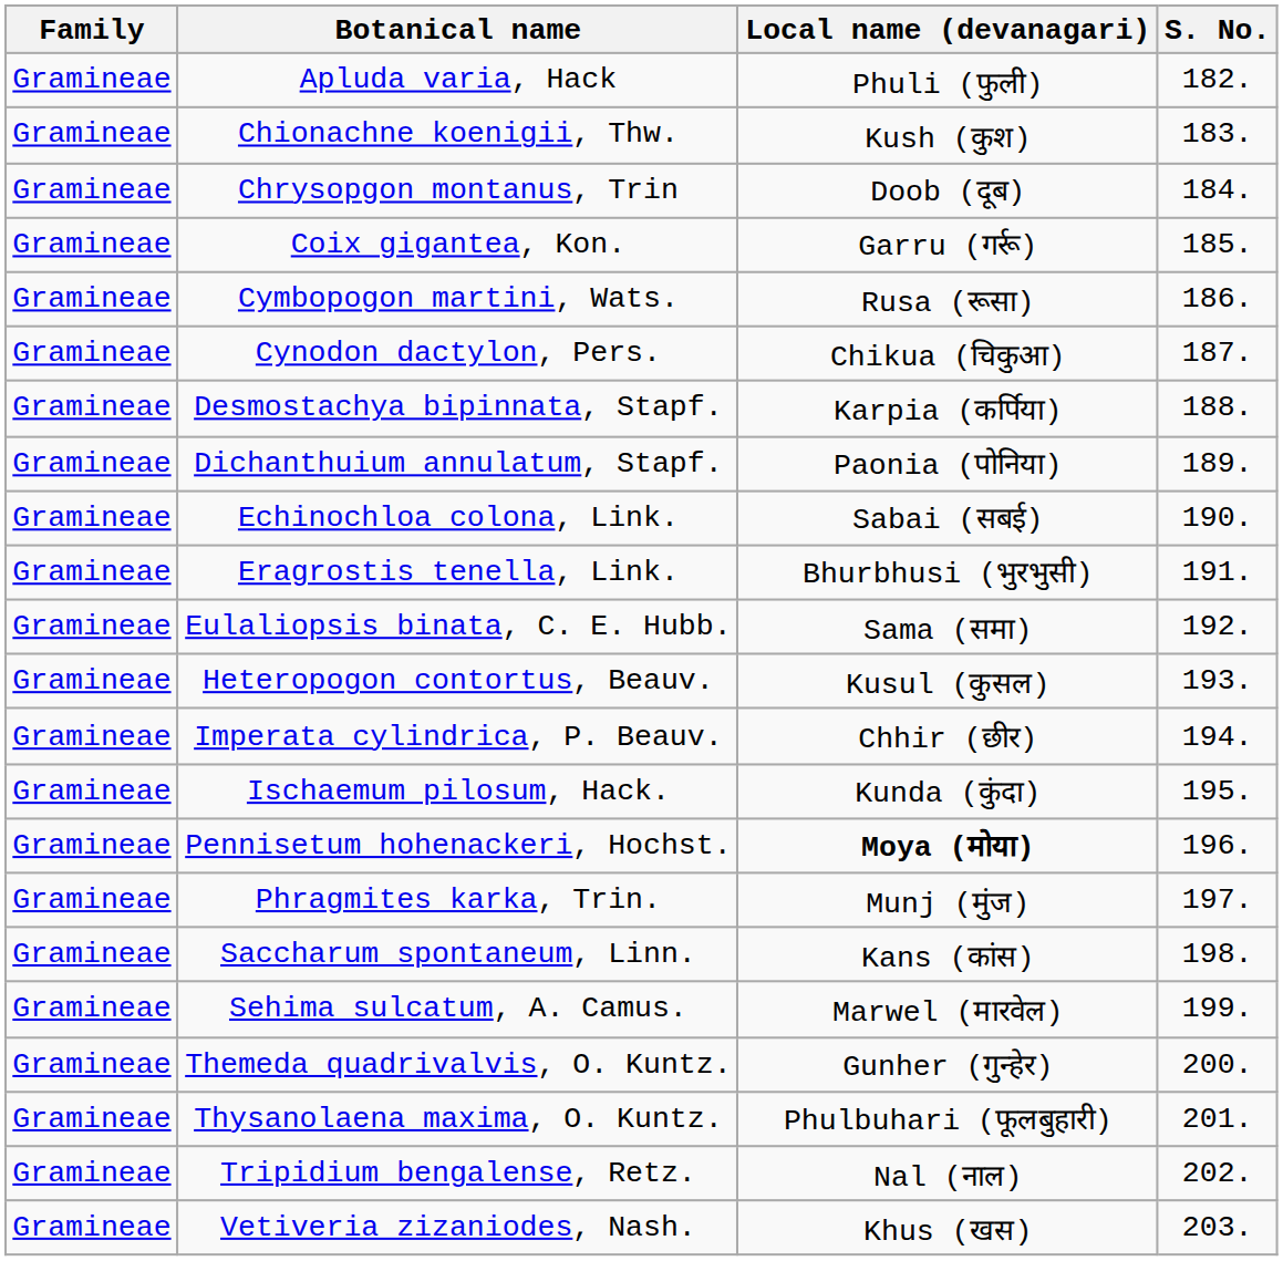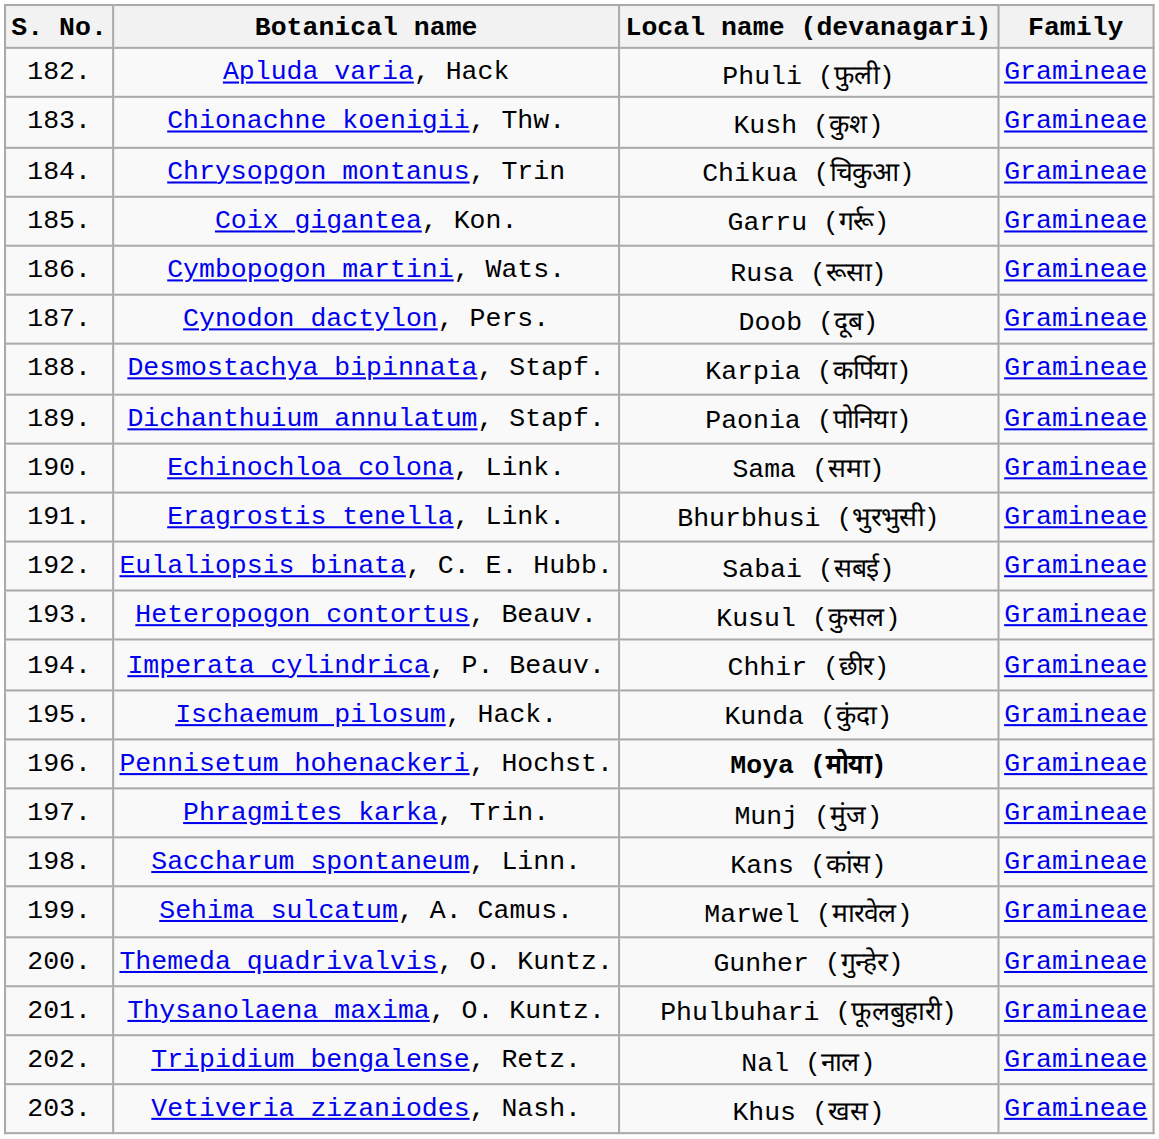columns swapped: S. No. <-> Family
Chrysopgon montanus, Trin | Local name (devanagari): Doob (दूब) -> Chikua (चिकुआ)
Cynodon dactylon, Pers. | Local name (devanagari): Chikua (चिकुआ) -> Doob (दूब)
Echinochloa colona, Link. | Local name (devanagari): Sabai (सबई) -> Sama (समा)
Eulaliopsis binata, C. E. Hubb. | Local name (devanagari): Sama (समा) -> Sabai (सबई)
